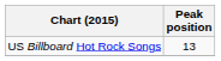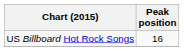US Billboard Hot Rock Songs | Peak position: 13 -> 16
